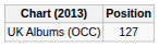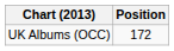UK Albums (OCC) | Position: 127 -> 172
